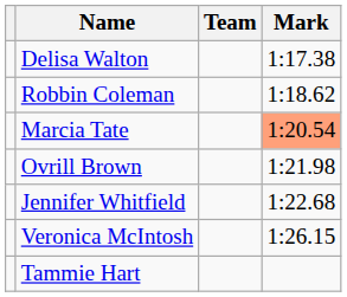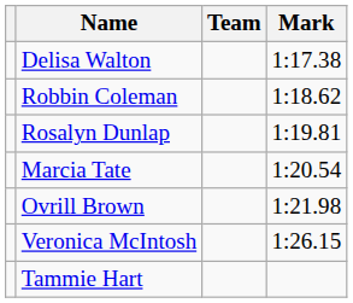+ row: Rosalyn Dunlap | 1:19.81
Marcia Tate | Mark: lightsalmon background -> no background
- row: Jennifer Whitfield | 1:22.68
